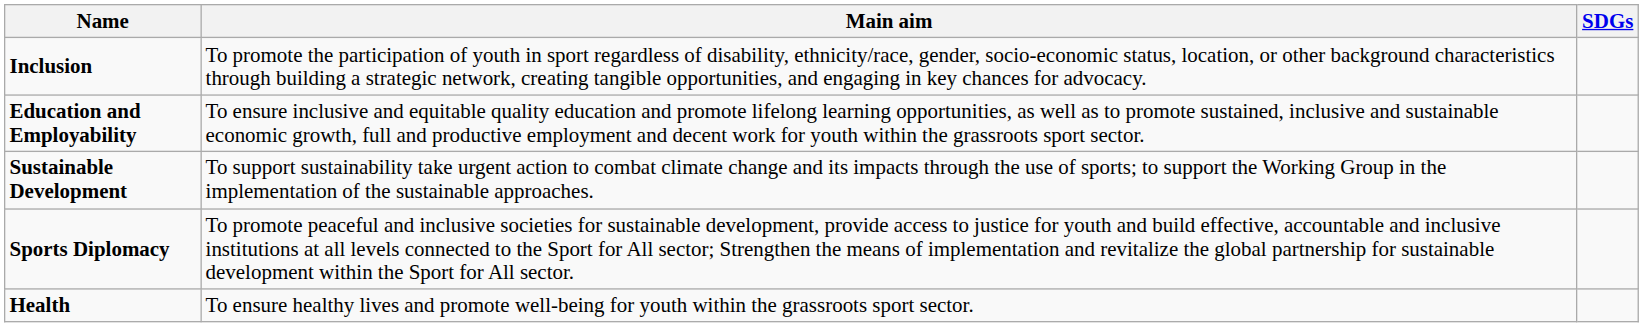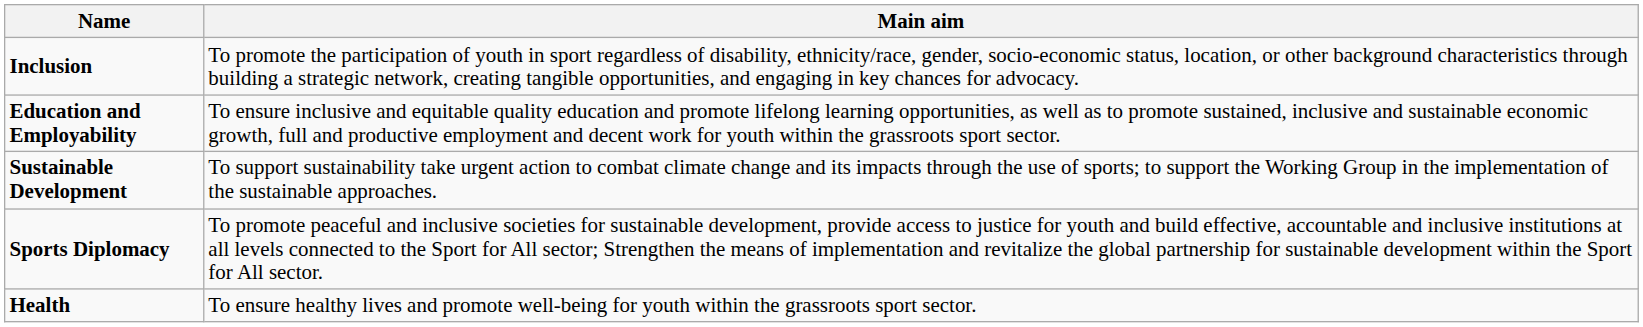- column: SDGs
